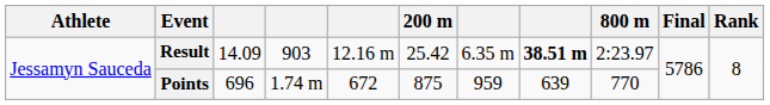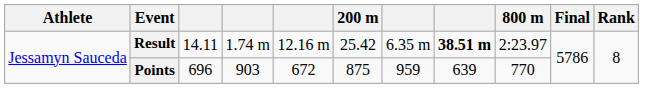Result | column 3: 14.09 -> 14.11
Result | column 4: 903 -> 1.74 m
Points | column 4: 1.74 m -> 903
